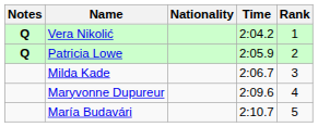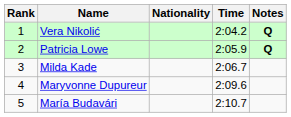columns swapped: Rank <-> Notes
